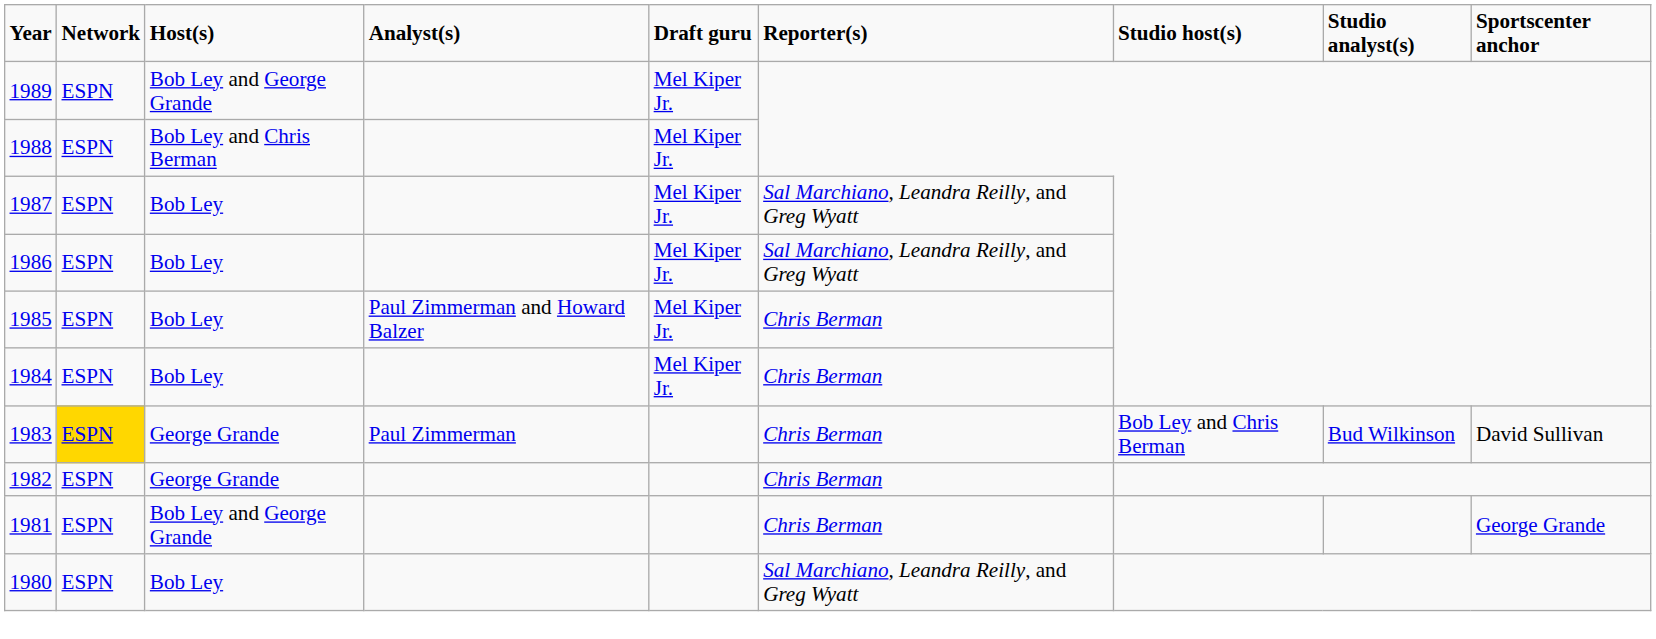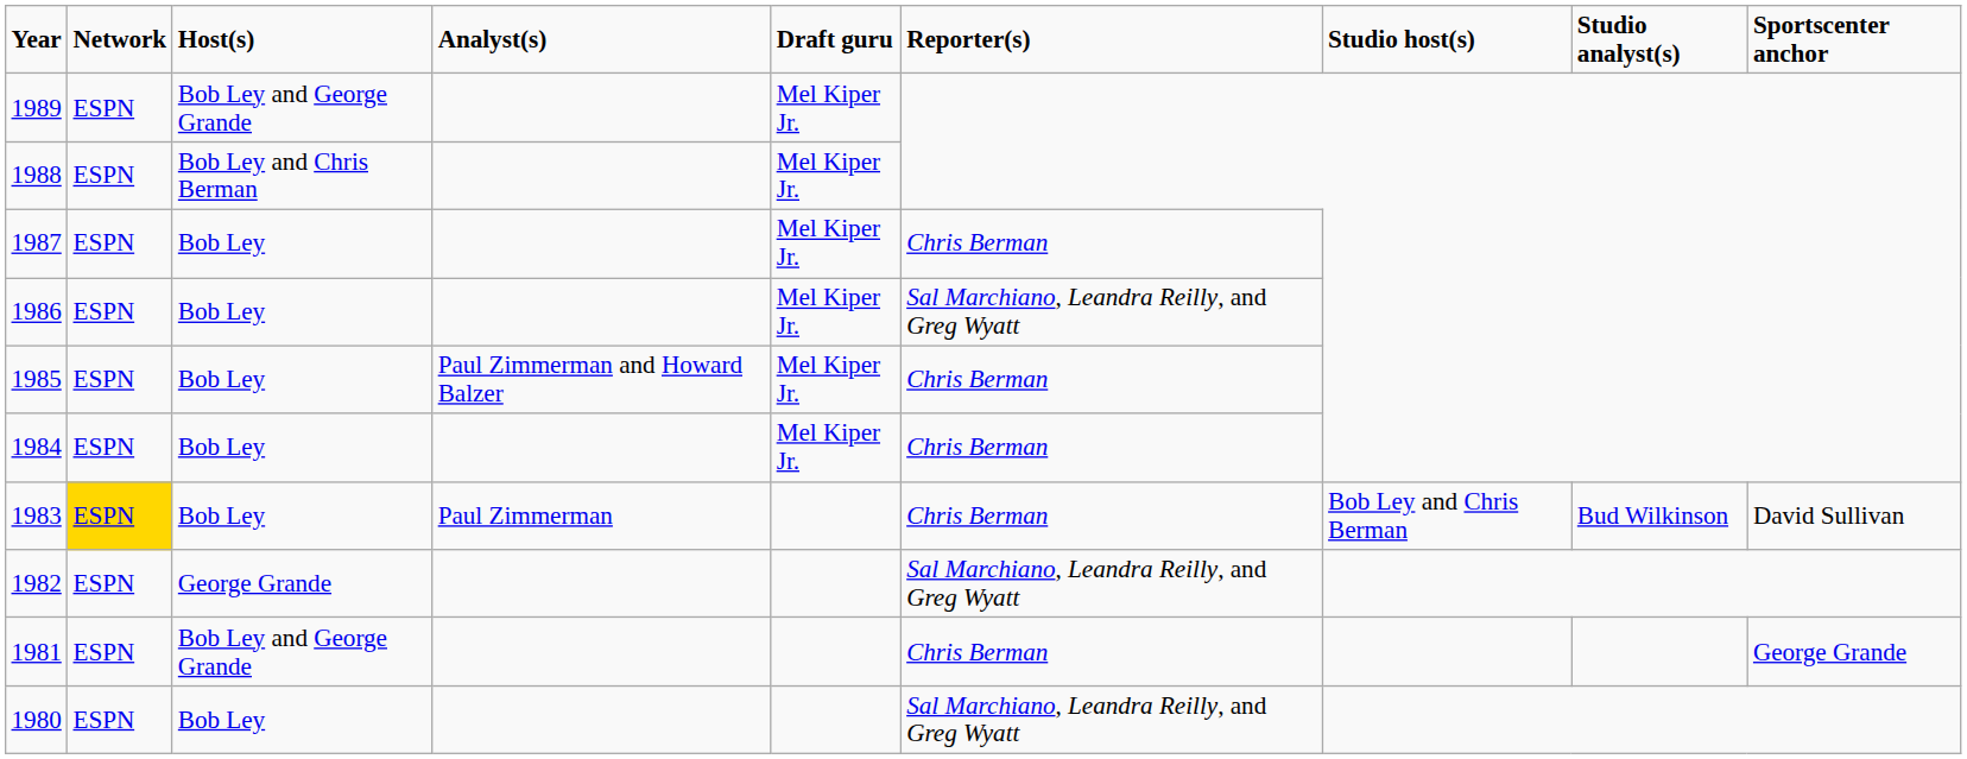1987 | Reporter(s): Sal Marchiano, Leandra Reilly, and Greg Wyatt -> Chris Berman
1983 | Host(s): George Grande -> Bob Ley
1982 | Reporter(s): Chris Berman -> Sal Marchiano, Leandra Reilly, and Greg Wyatt
